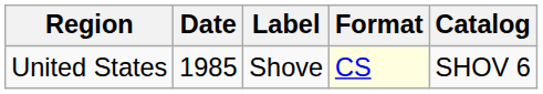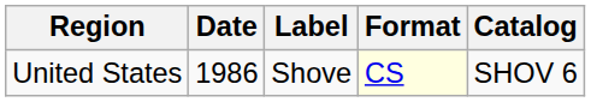United States | Date: 1985 -> 1986
